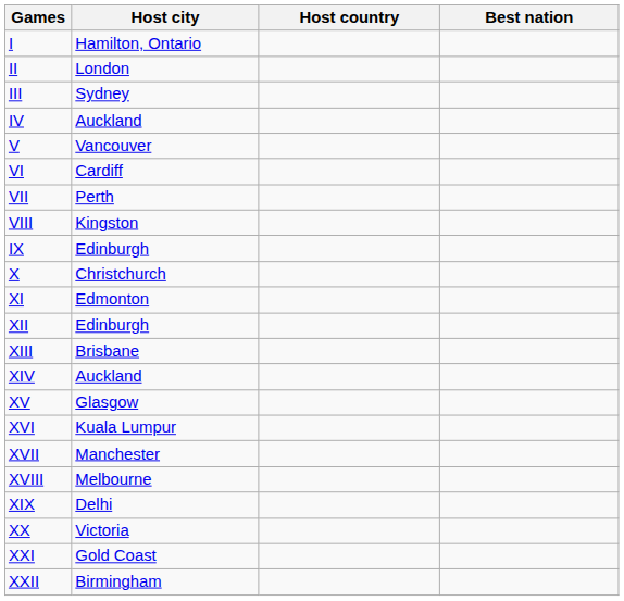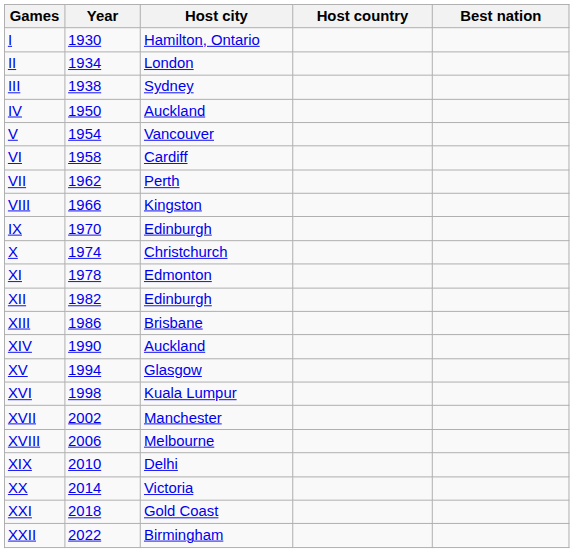+ column: Year | 1930 | 1934 | 1938 | 1950 | 1954 | 1958 | 1962 | 1966 | 1970 | 1974 | 1978 | 1982 | 1986 | 1990 | 1994 | 1998 | 2002 | 2006 | 2010 | 2014 | 2018 | 2022
